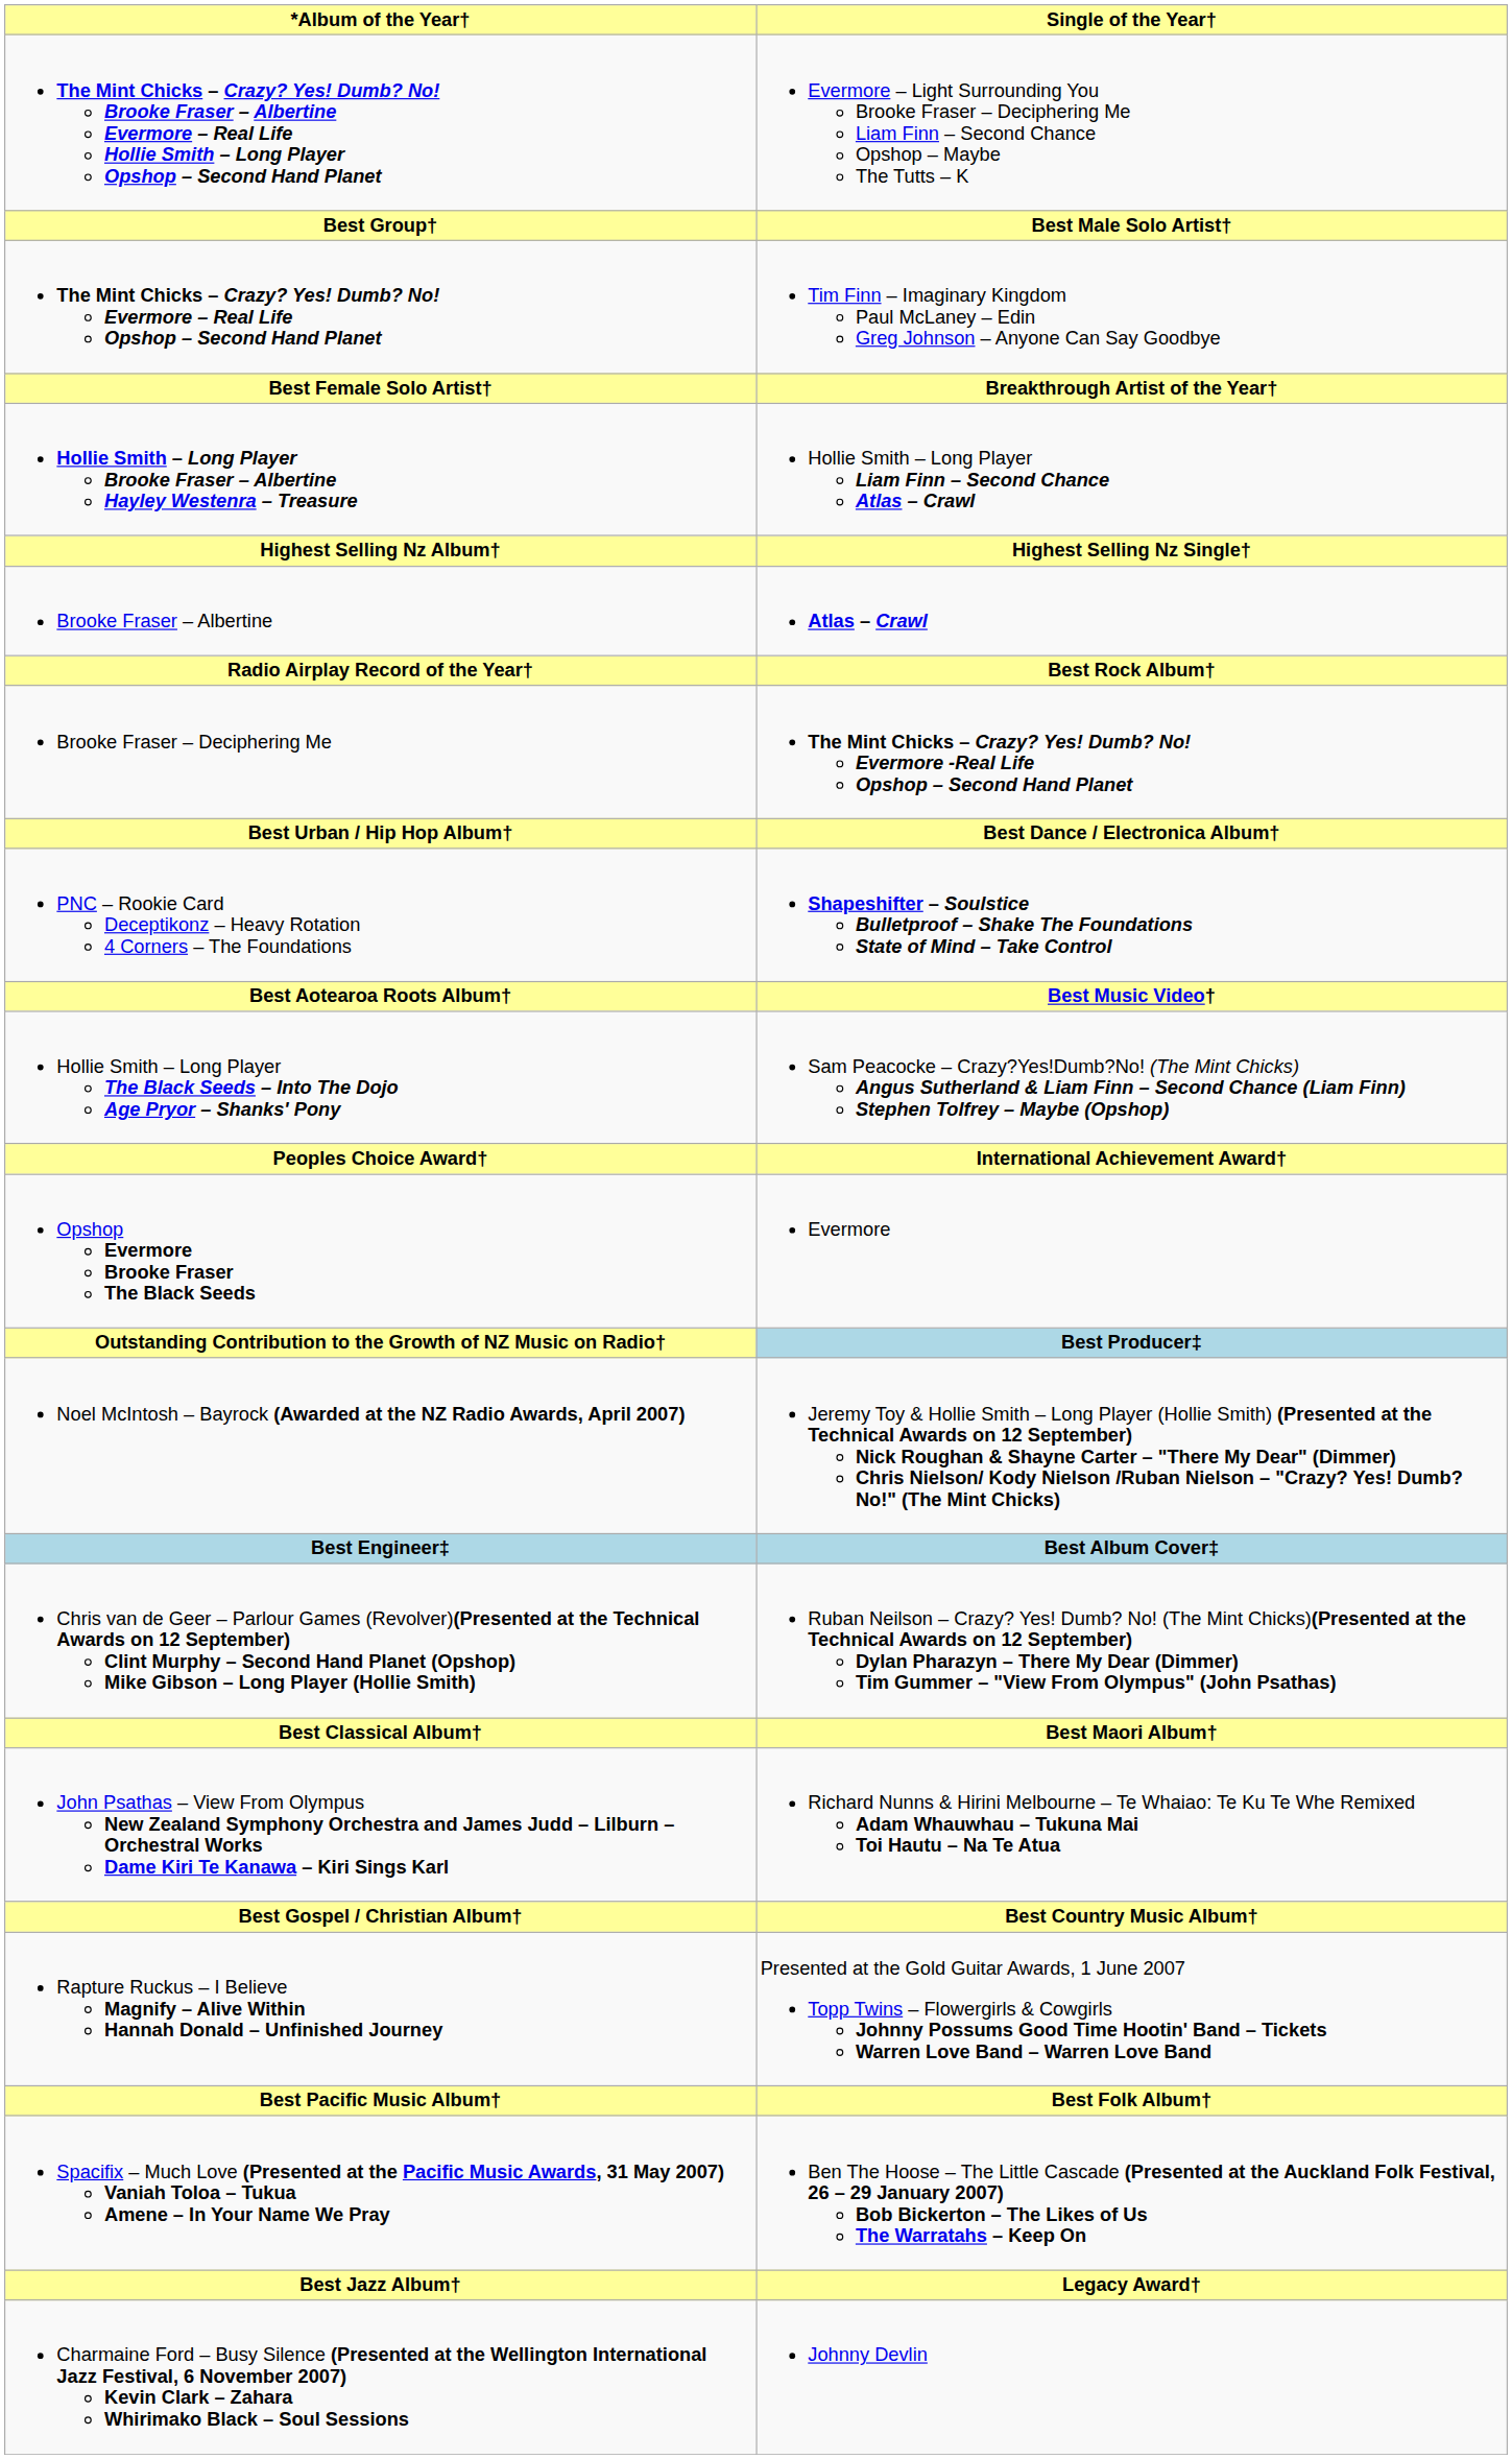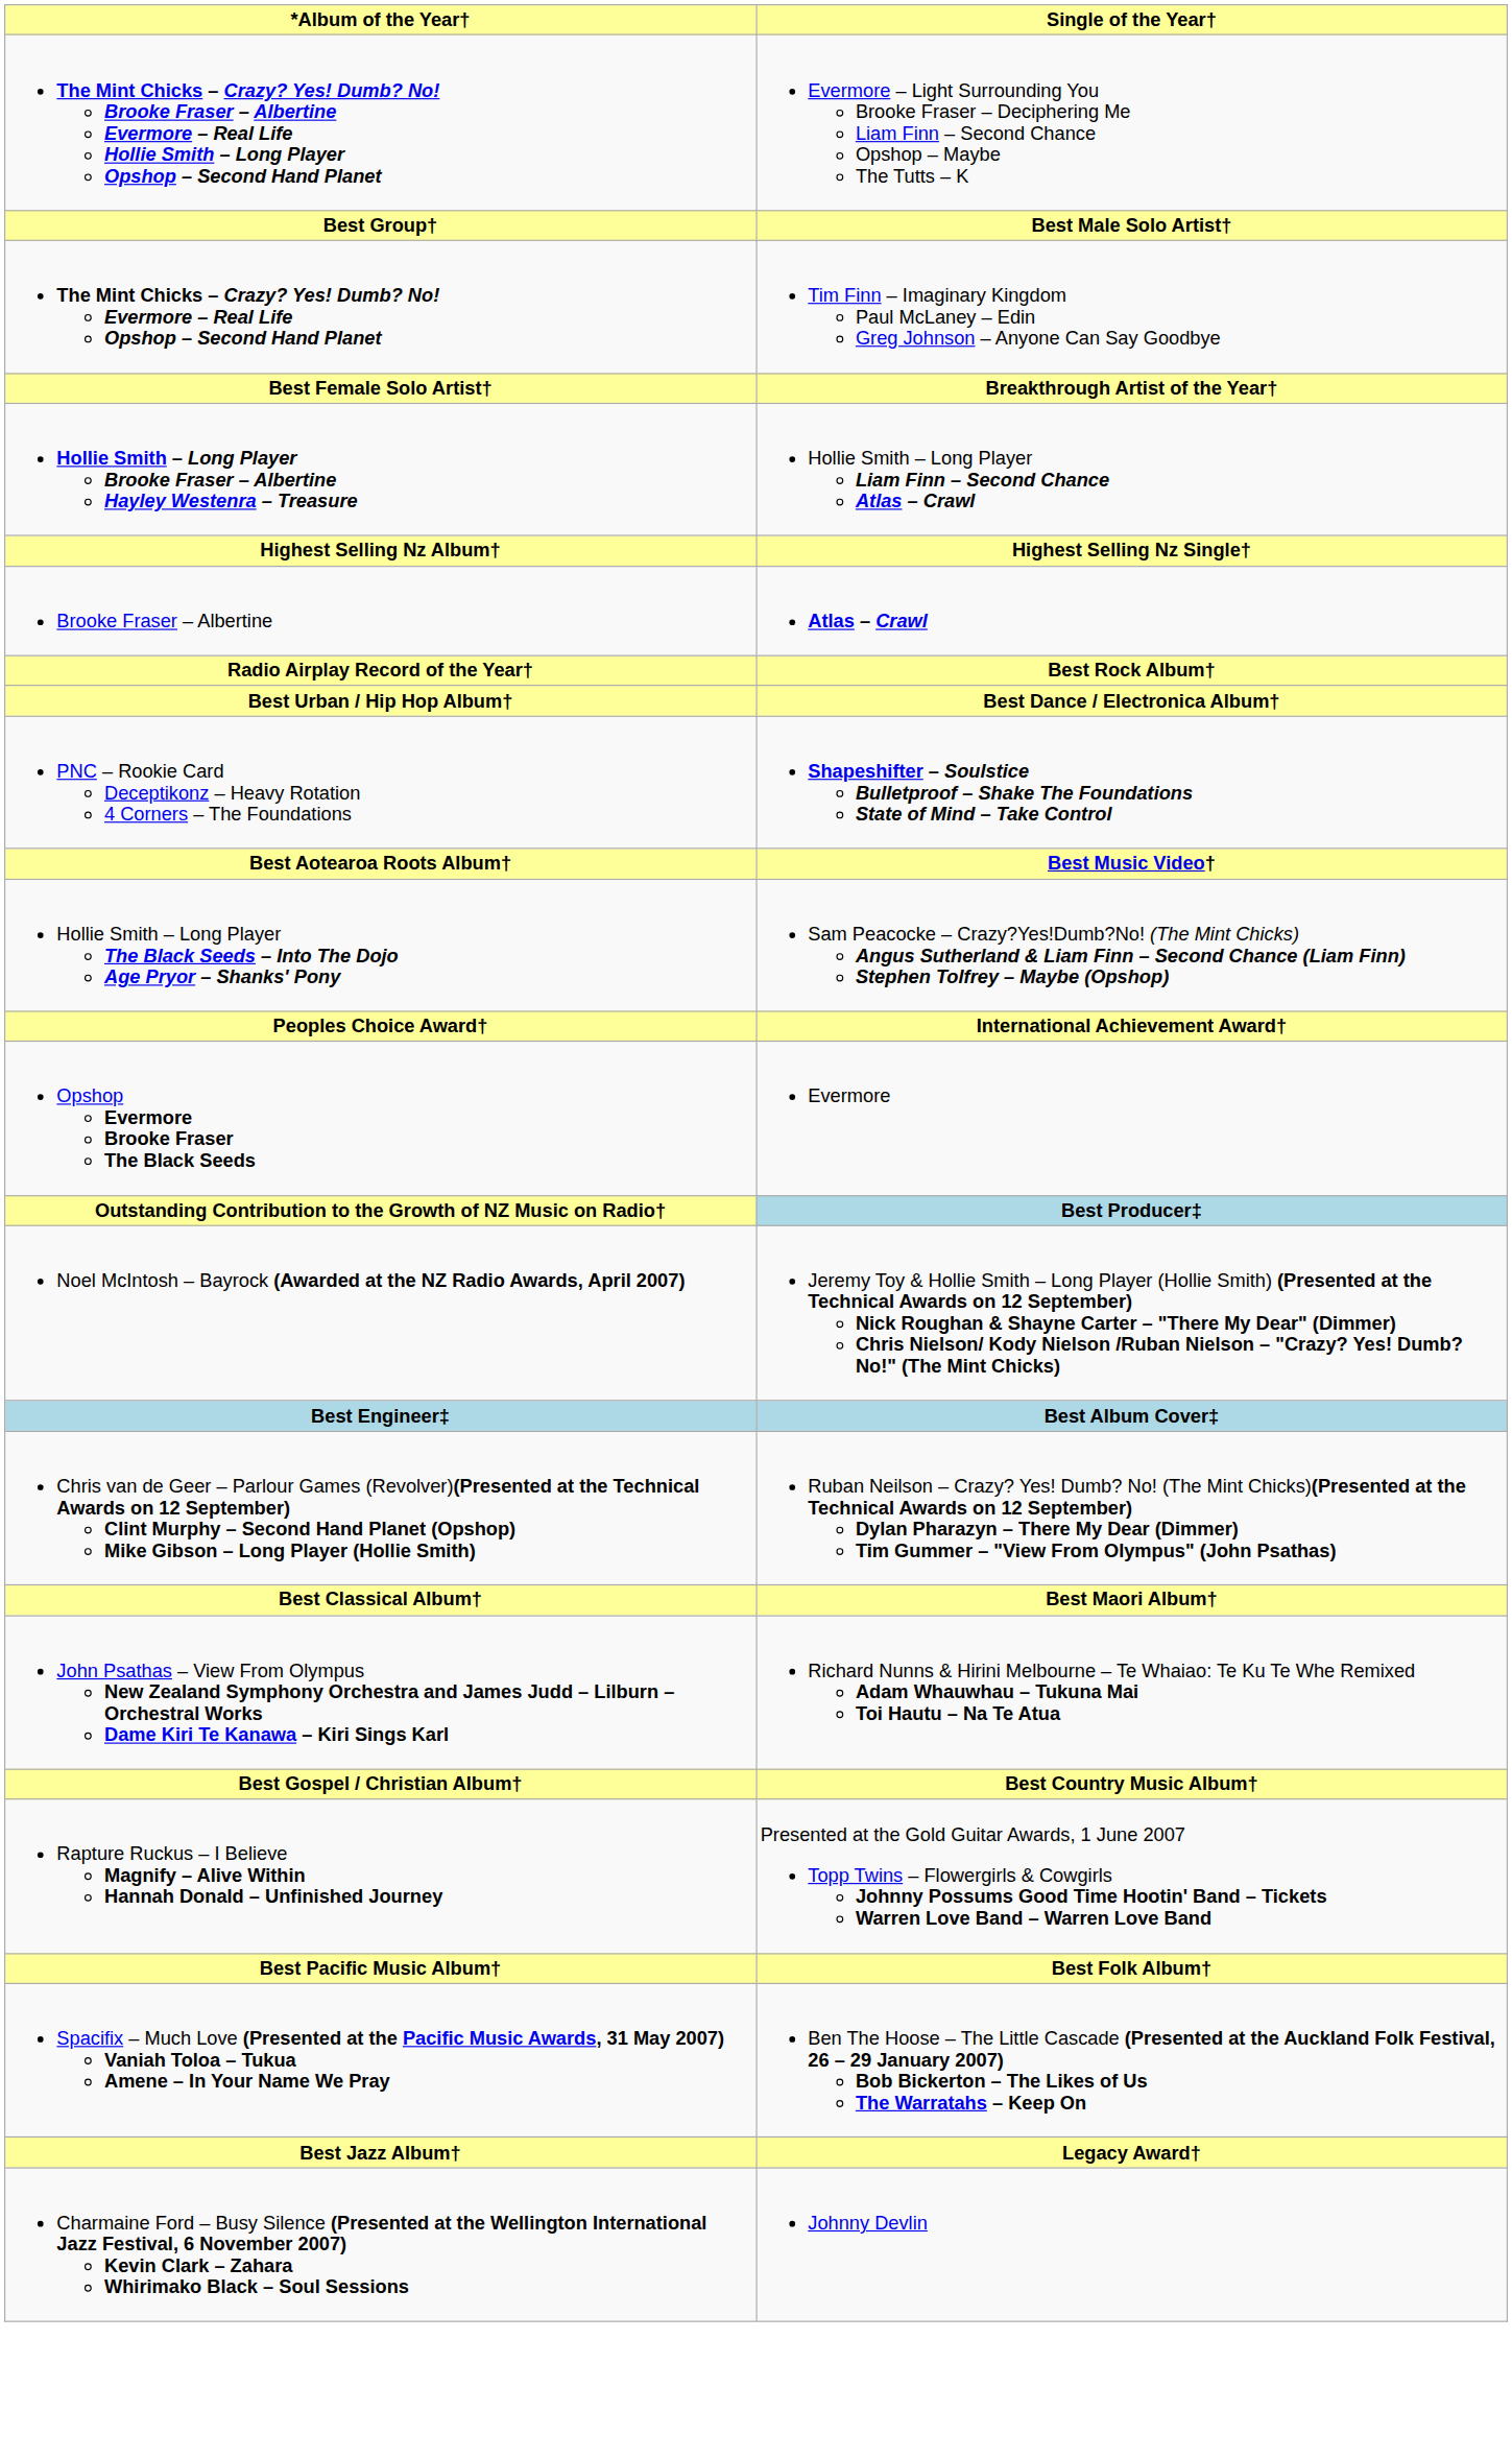- row: Brooke Fraser – Deciphering Me | The Mint Chicks – Crazy? Yes! Dumb? No! Evermore -Real Life Opshop – Second Hand Planet
